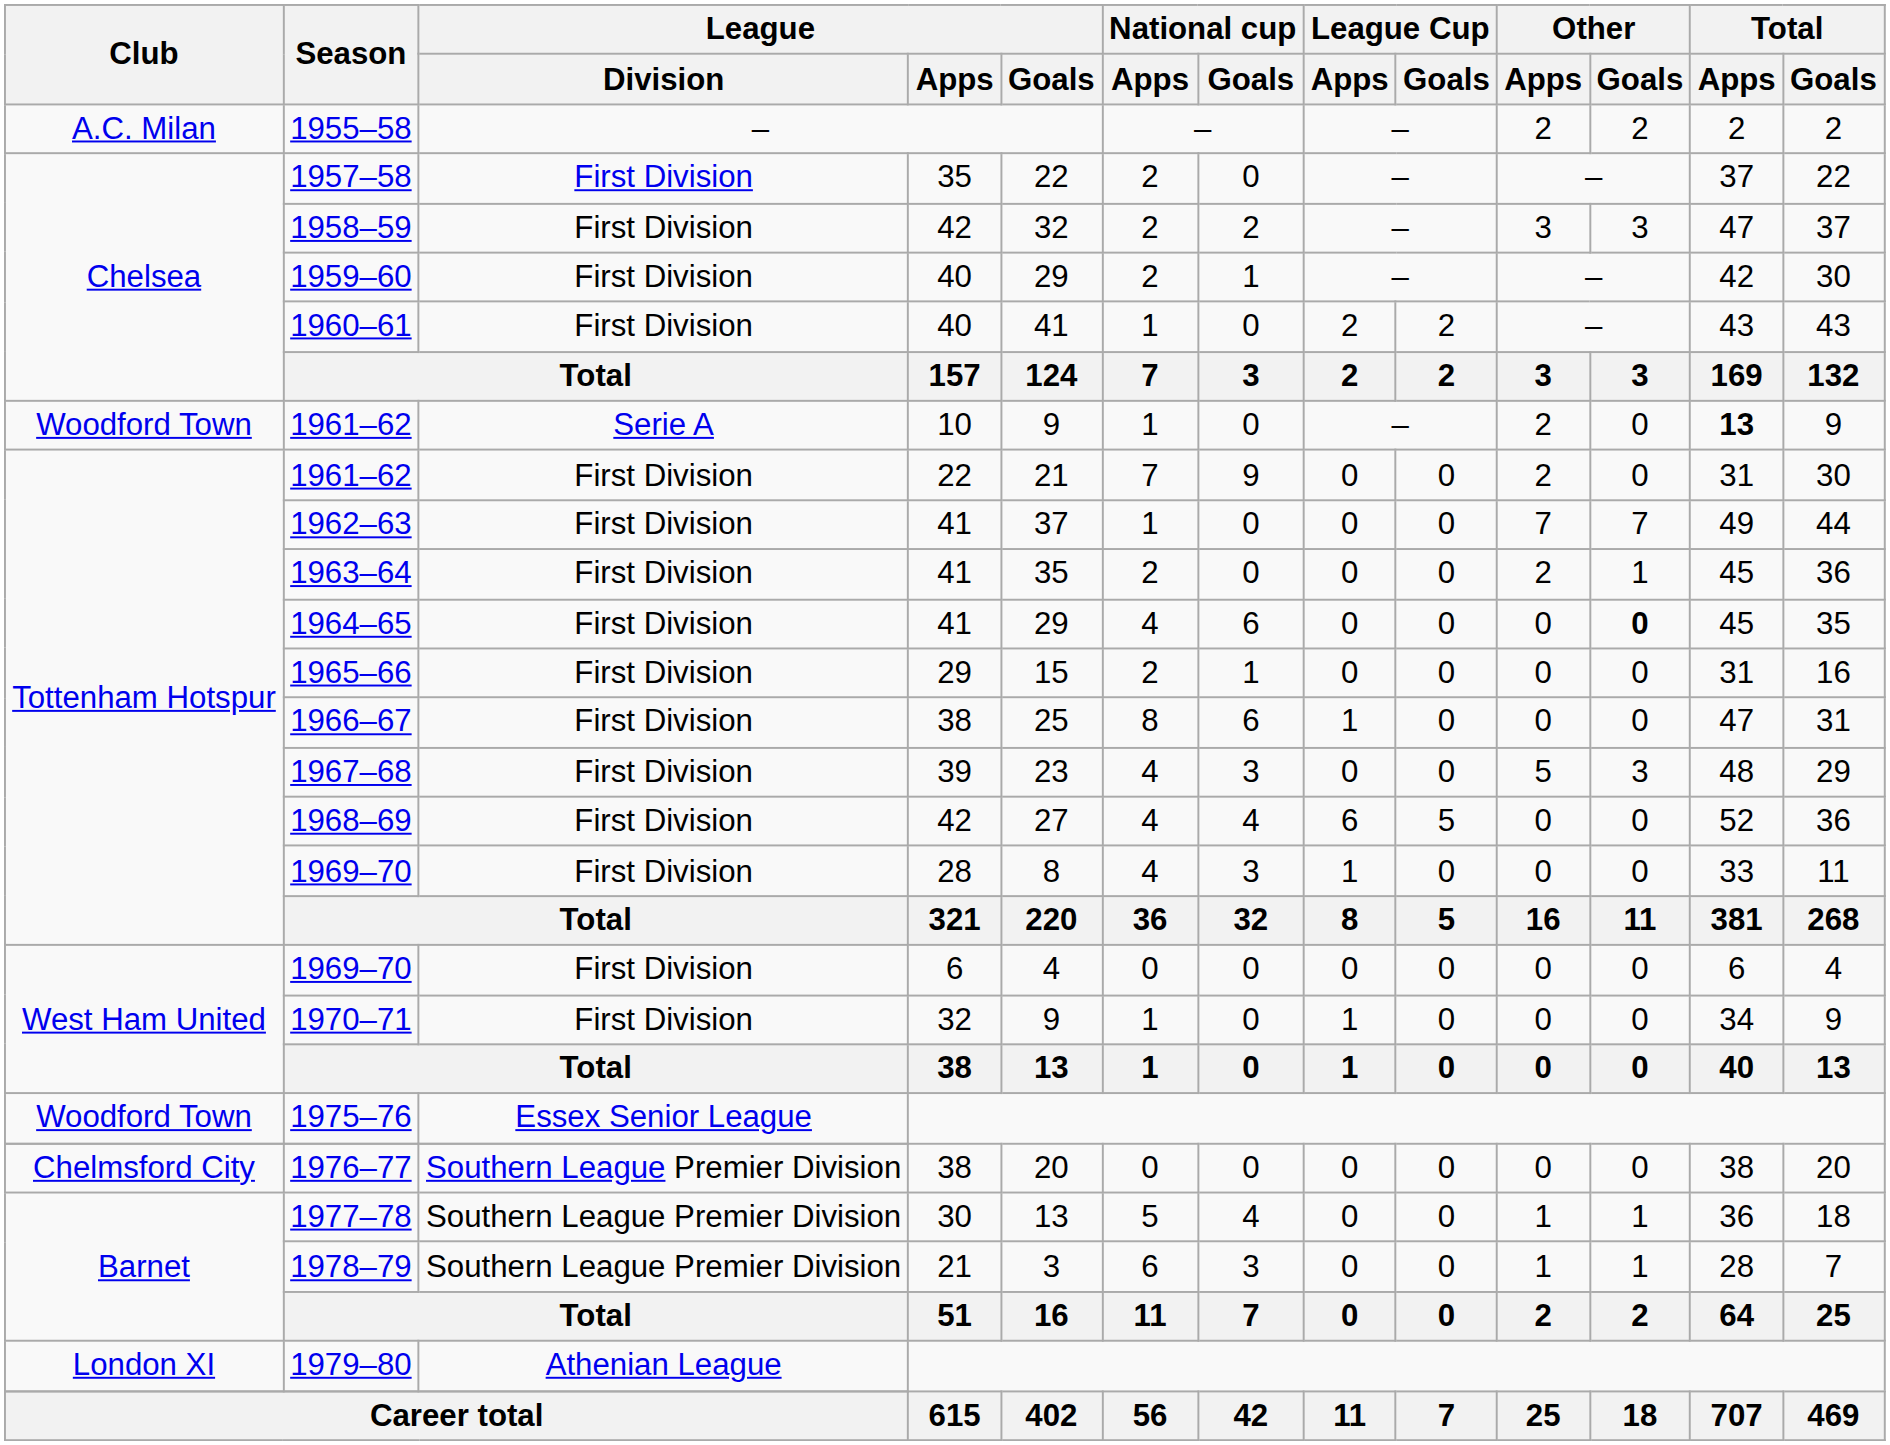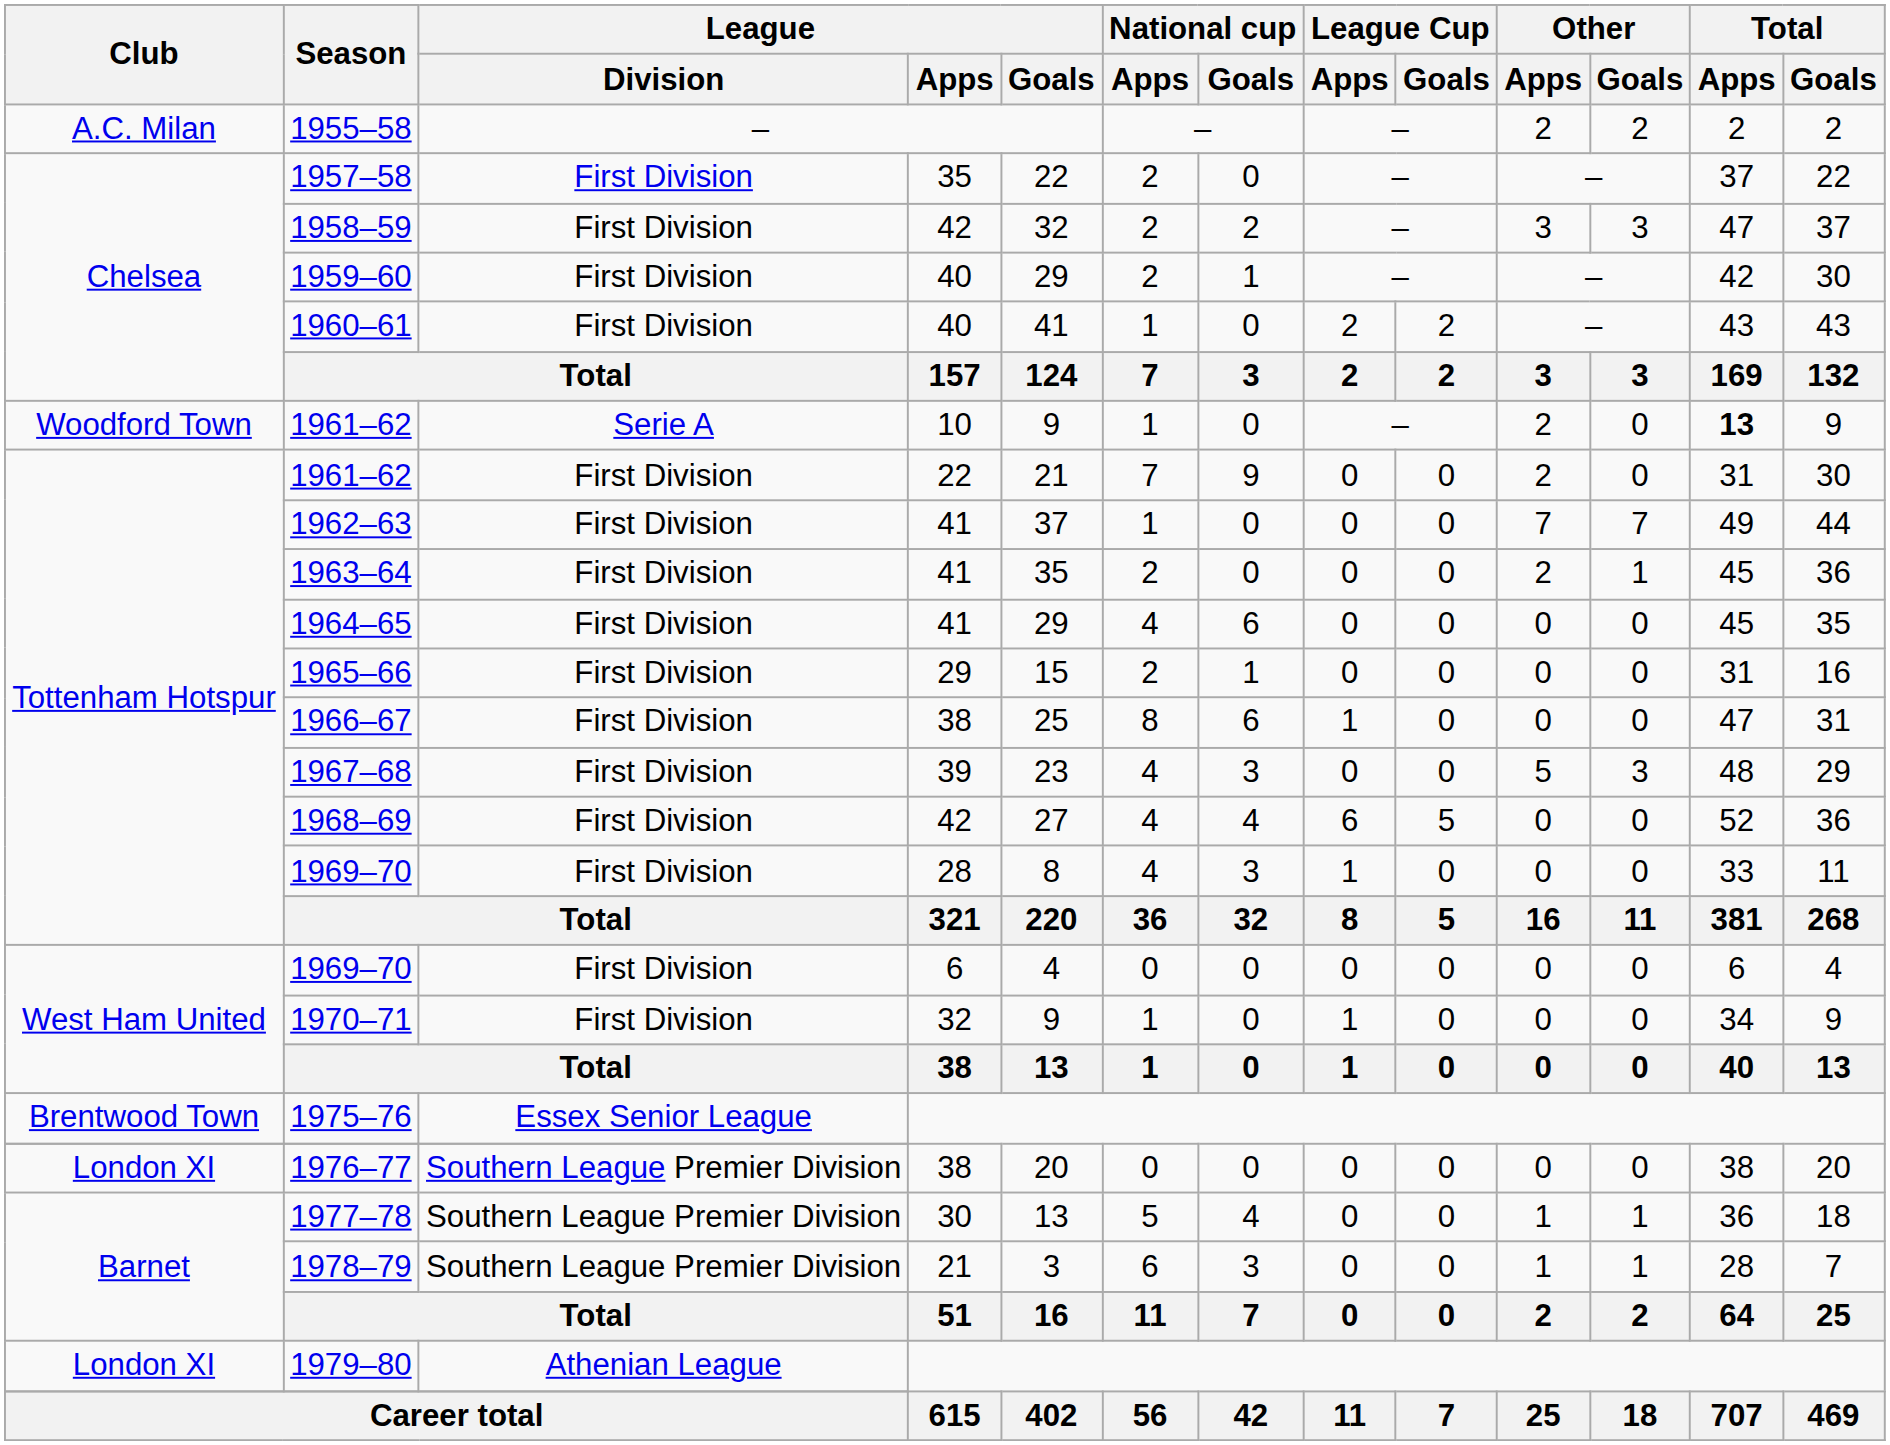1964–65 | Other / Goals: bold -> normal
1975–76 | Club: Woodford Town -> Brentwood Town
1976–77 | Club: Chelmsford City -> London XI
